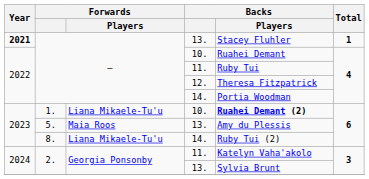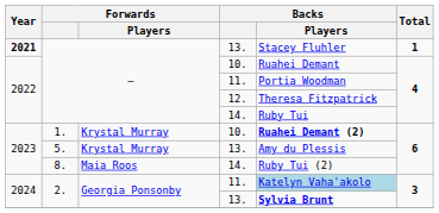— / 11. | Backs / Players: Ruby Tui -> Portia Woodman
— / 14. | Backs / Players: Portia Woodman -> Ruby Tui
1. | Forwards / Players: Liana Mikaele-Tu'u -> Krystal Murray
5. | Forwards / Players: Maia Roos -> Krystal Murray
8. | Forwards / Players: Liana Mikaele-Tu'u -> Maia Roos
2. / 11. | Backs / Players: no background -> lightblue background
2. / 13. | Backs / Players: normal -> bold
